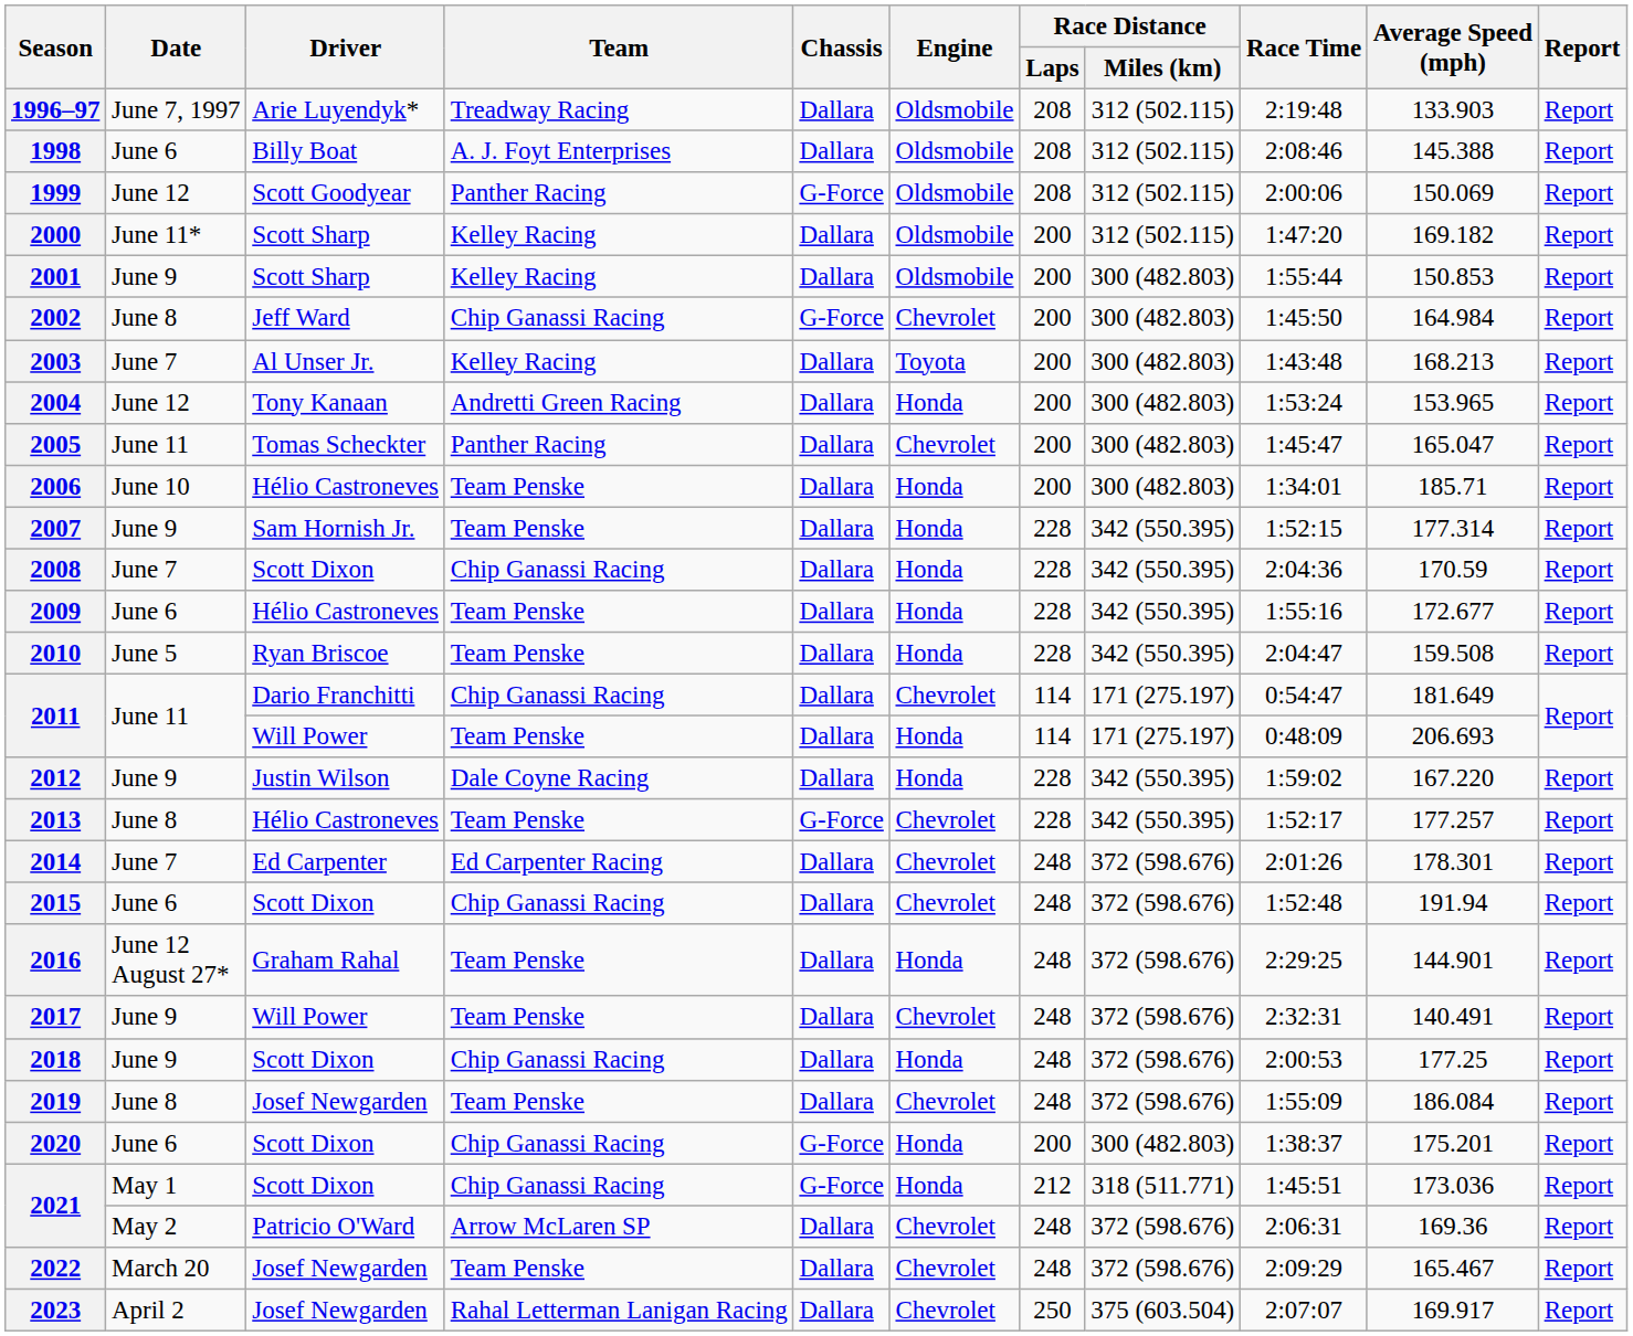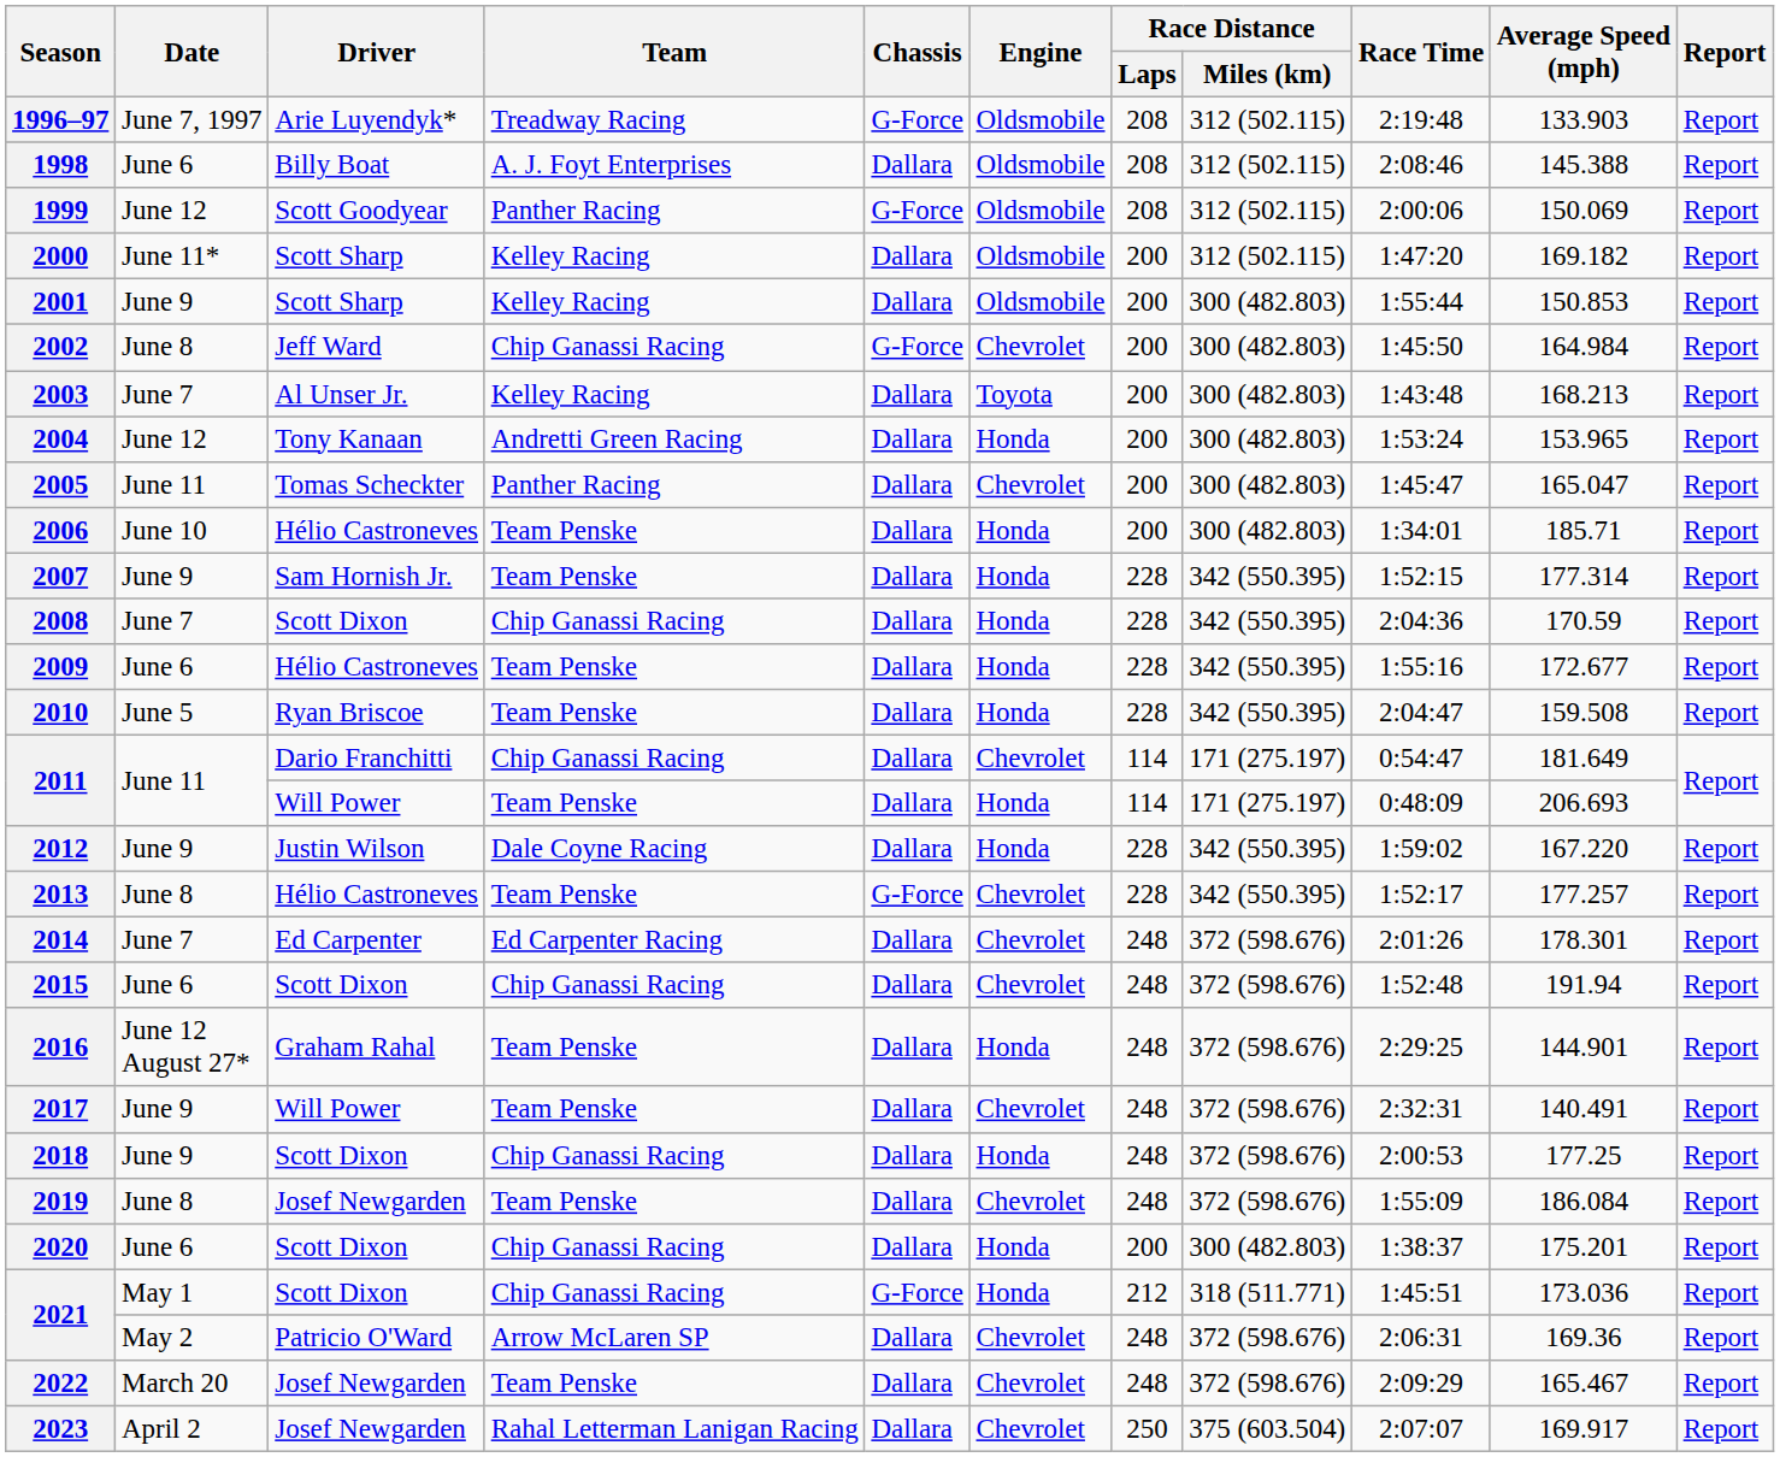1996–97 | Chassis: Dallara -> G-Force
2020 | Chassis: G-Force -> Dallara
